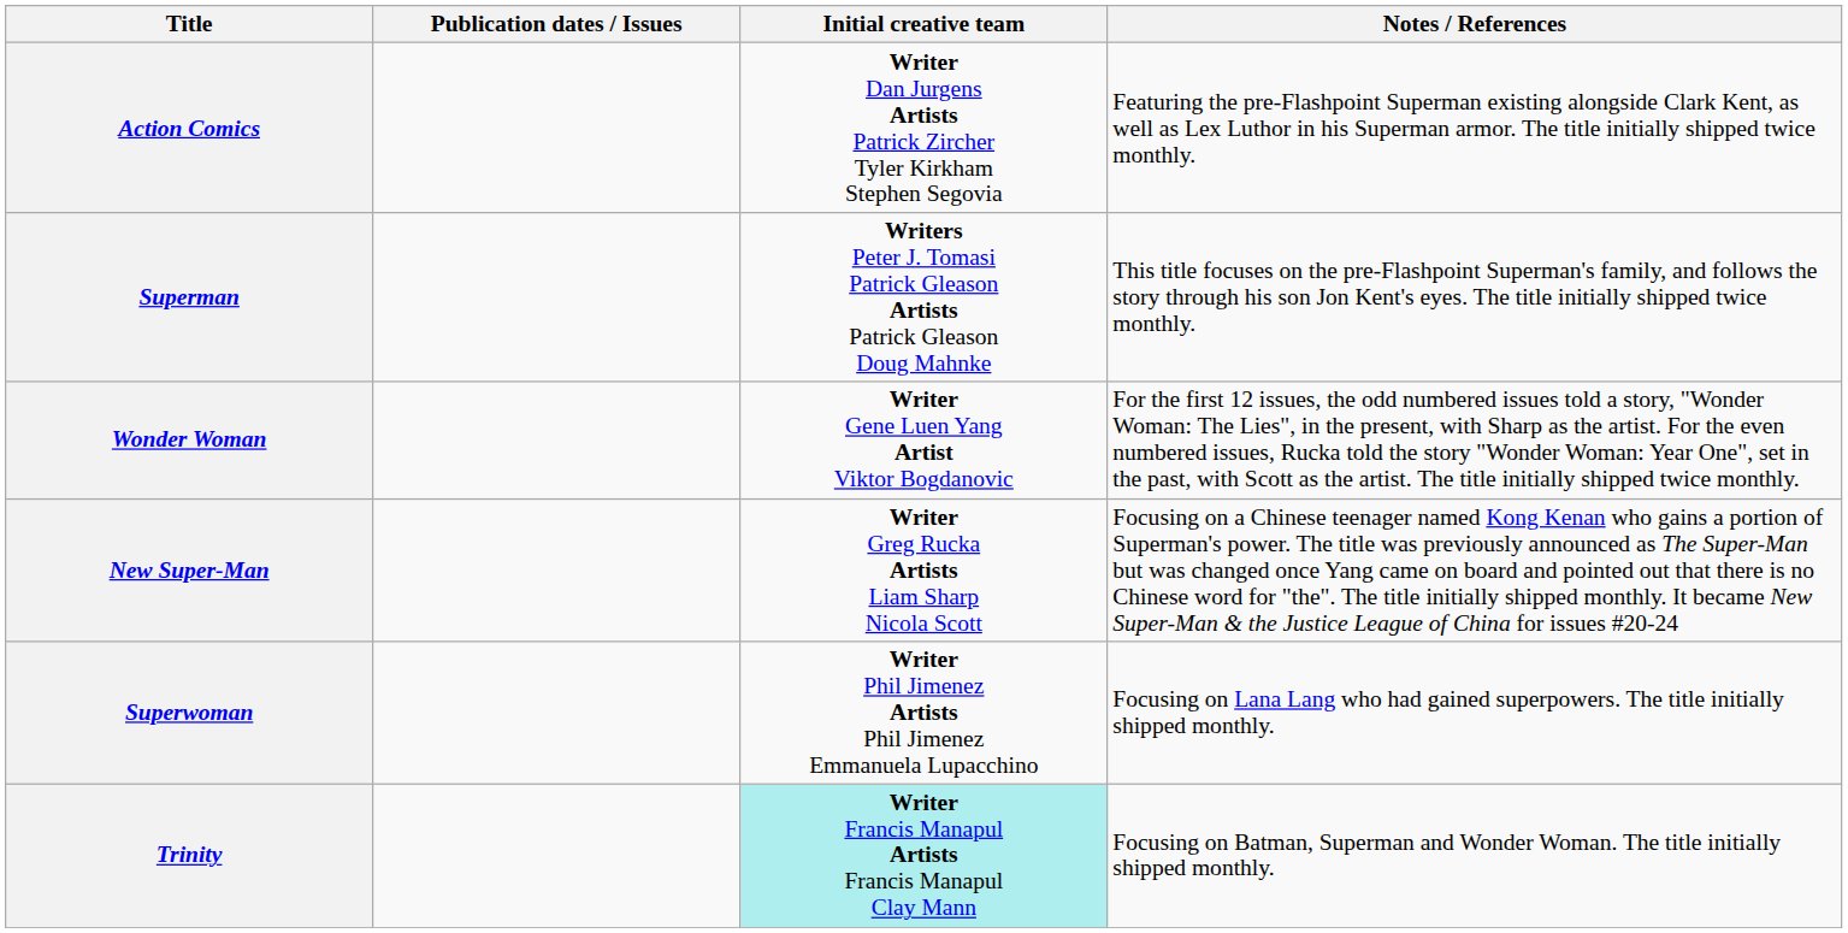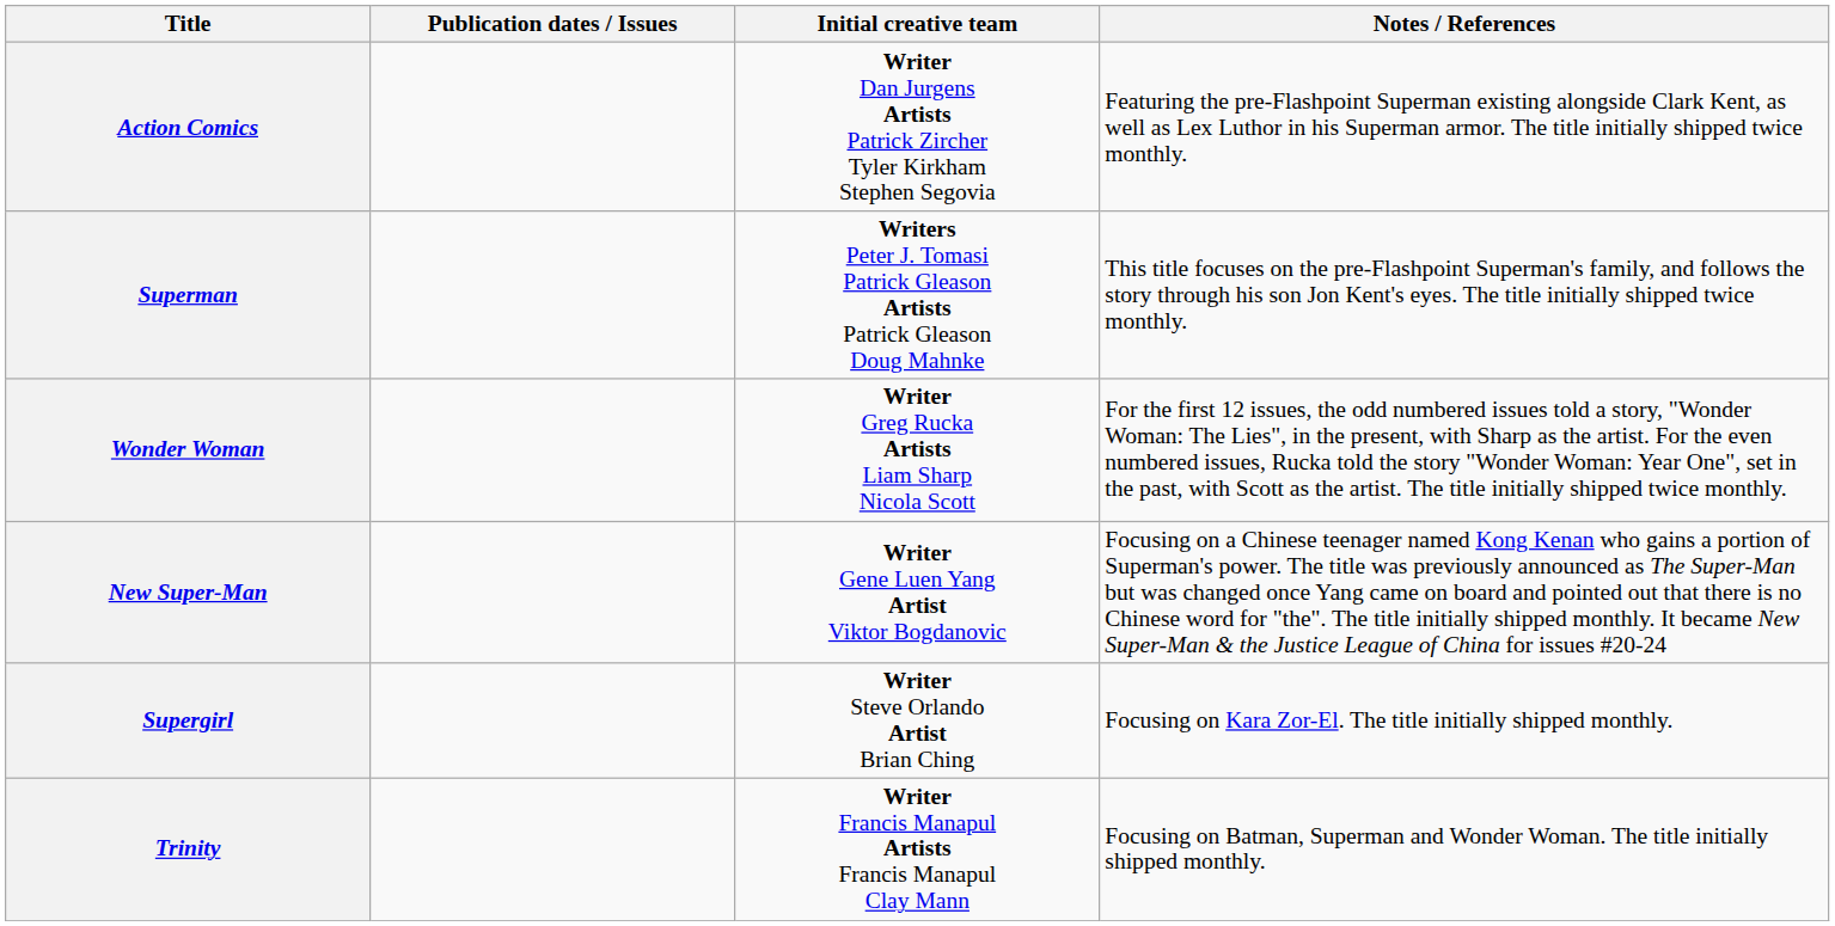Wonder Woman | Initial creative team: Writer Gene Luen Yang Artist Viktor Bogdanovic -> Writer Greg Rucka Artists Liam Sharp Nicola Scott
New Super-Man | Initial creative team: Writer Greg Rucka Artists Liam Sharp Nicola Scott -> Writer Gene Luen Yang Artist Viktor Bogdanovic
- row: Superwoman | Writer Phil Jimenez Artists Phil Jimenez Emmanuela Lupacchino | Focusing on Lana Lang who had gained superpowers. The title initially shipped monthly.
+ row: Supergirl | Writer Steve Orlando Artist Brian Ching | Focusing on Kara Zor-El. The title initially shipped monthly.
Trinity | Initial creative team: paleturquoise background -> no background
